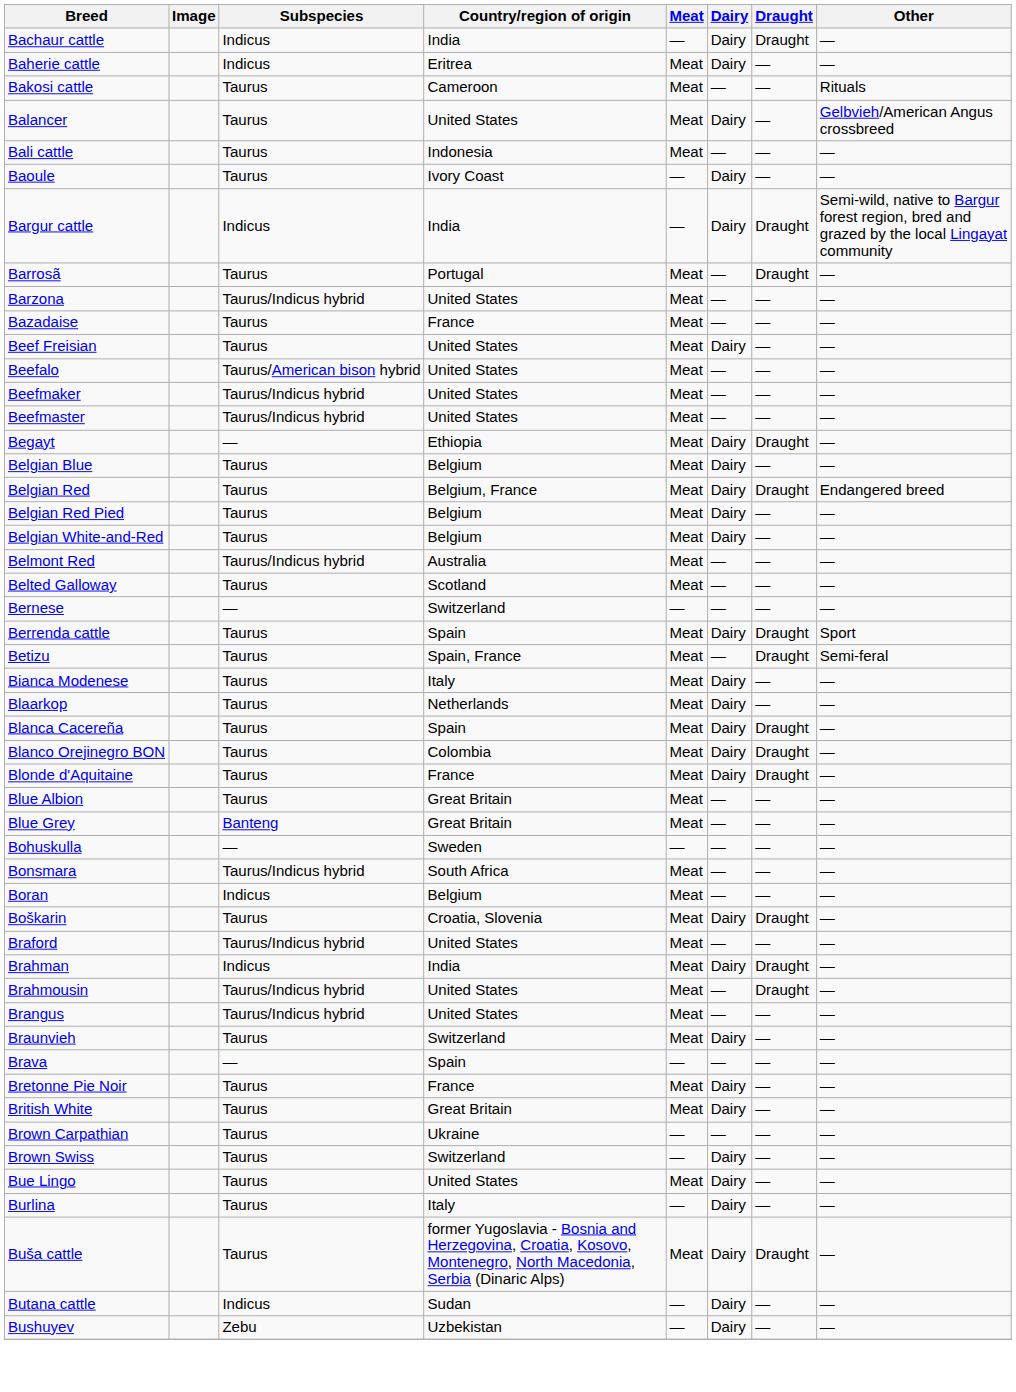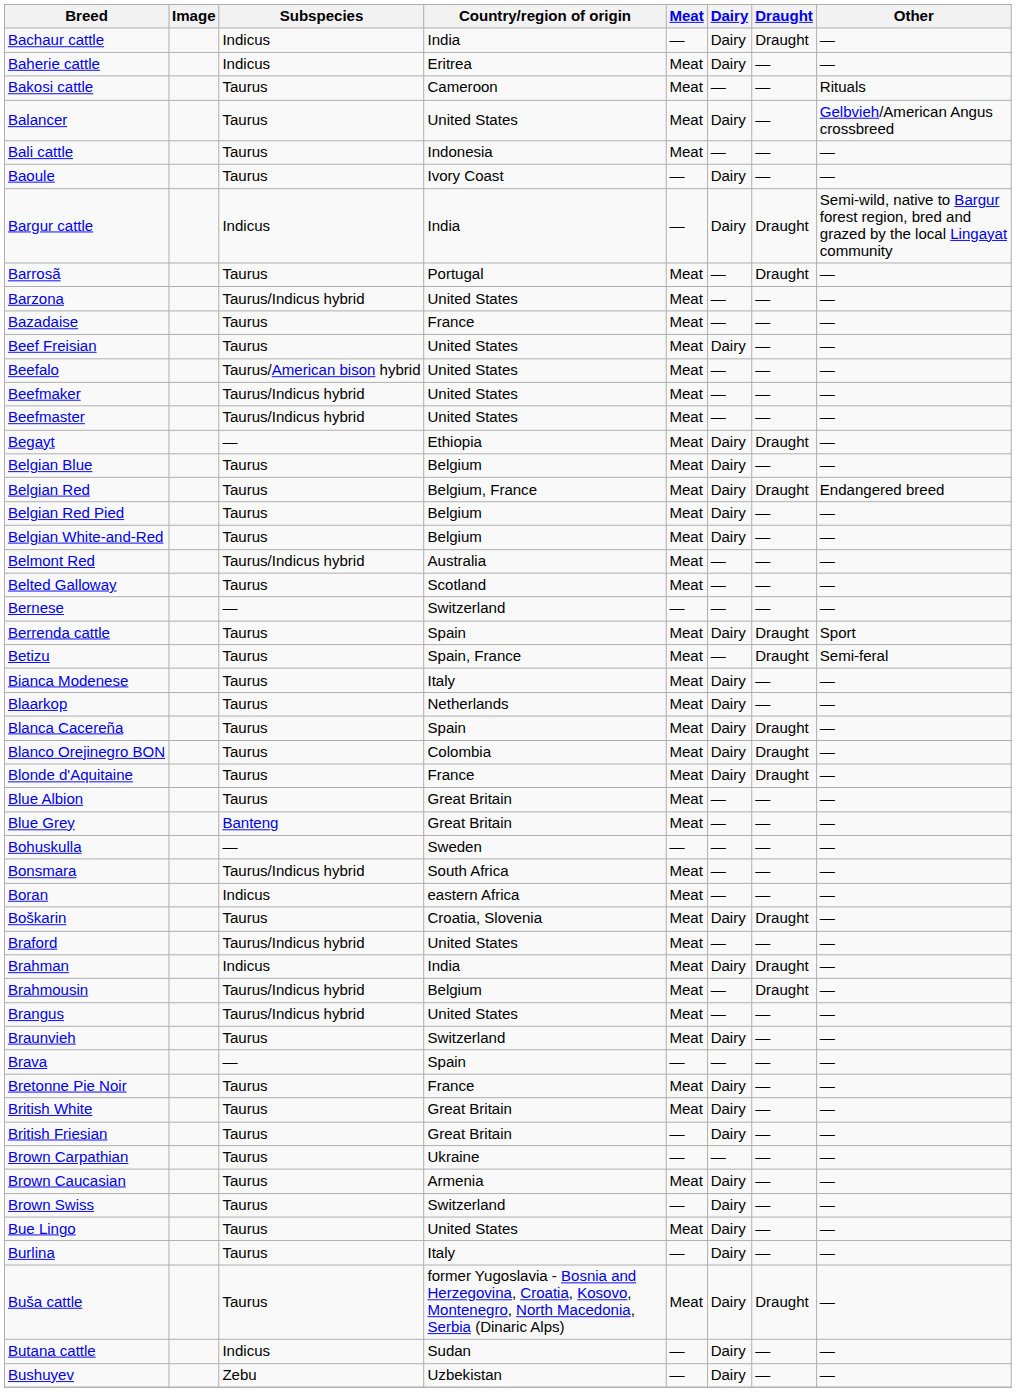Boran | Country/region of origin: Belgium -> eastern Africa
Brahmousin | Country/region of origin: United States -> Belgium
+ row: British Friesian | Taurus | Great Britain | — | Dairy | — | —
+ row: Brown Caucasian | Taurus | Armenia | Meat | Dairy | — | —
